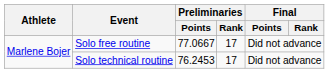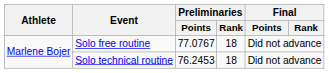Solo free routine | Preliminaries / Points: 77.0667 -> 77.0767
Solo free routine | Preliminaries / Rank: 17 -> 18
Solo technical routine | Preliminaries / Rank: 17 -> 18
